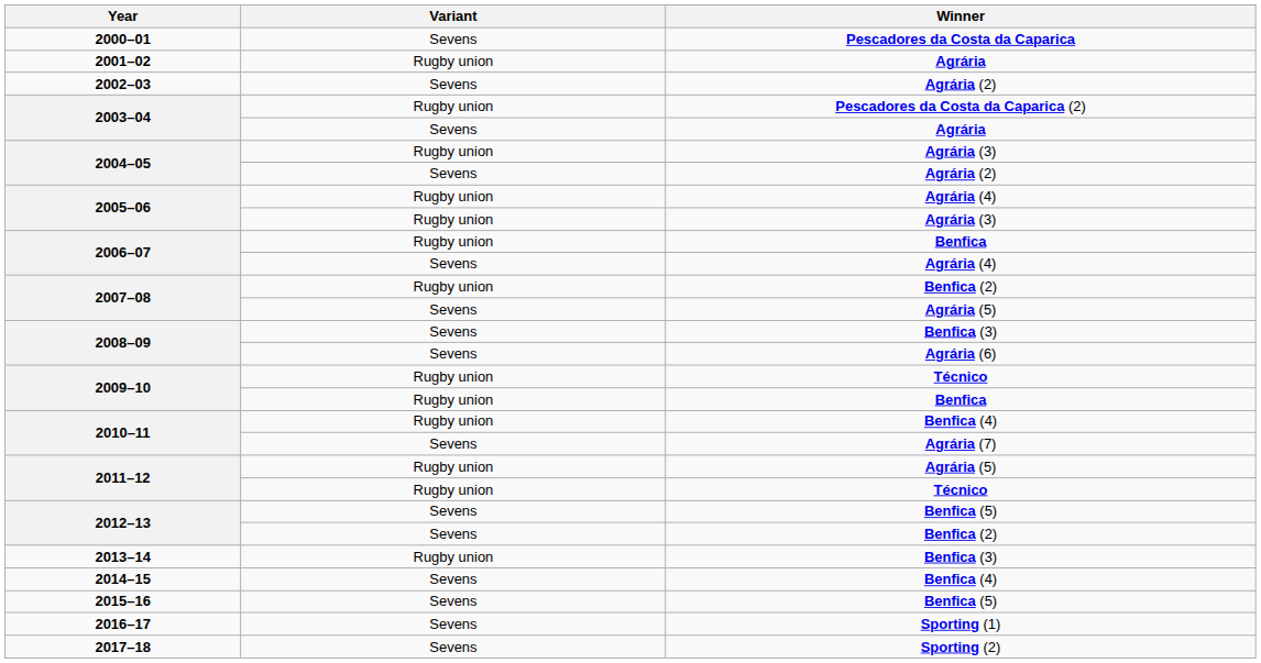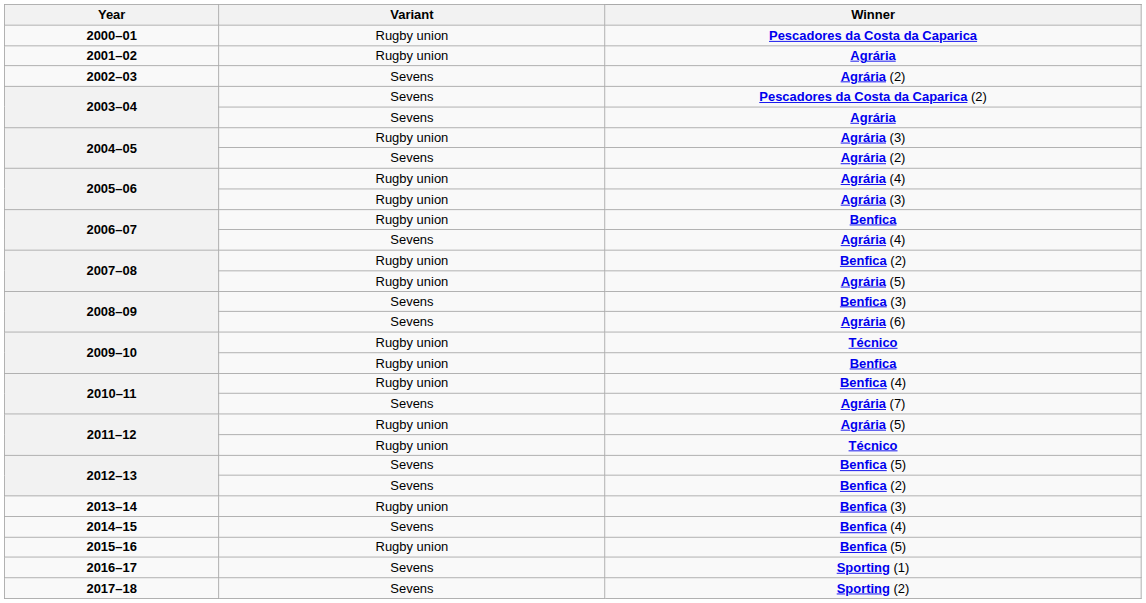2000–01 | Variant: Sevens -> Rugby union
2003–04 / Pescadores da Costa da Caparica (2) | Variant: Rugby union -> Sevens
2007–08 / Agrária (5) | Variant: Sevens -> Rugby union
2015–16 | Variant: Sevens -> Rugby union
